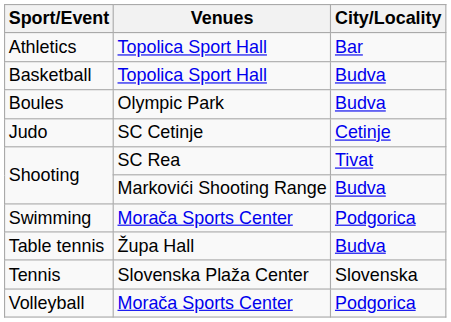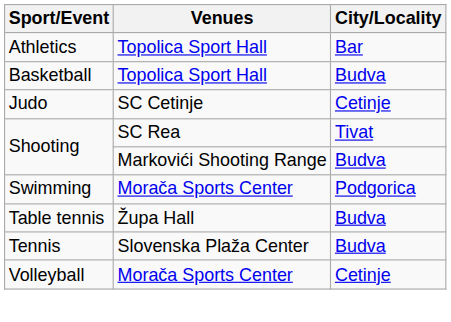- row: Boules | Olympic Park | Budva
Tennis | City/Locality: Slovenska -> Budva
Volleyball | City/Locality: Podgorica -> Cetinje
